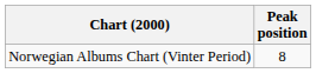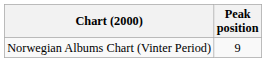Norwegian Albums Chart (Vinter Period) | Peak position: 8 -> 9
